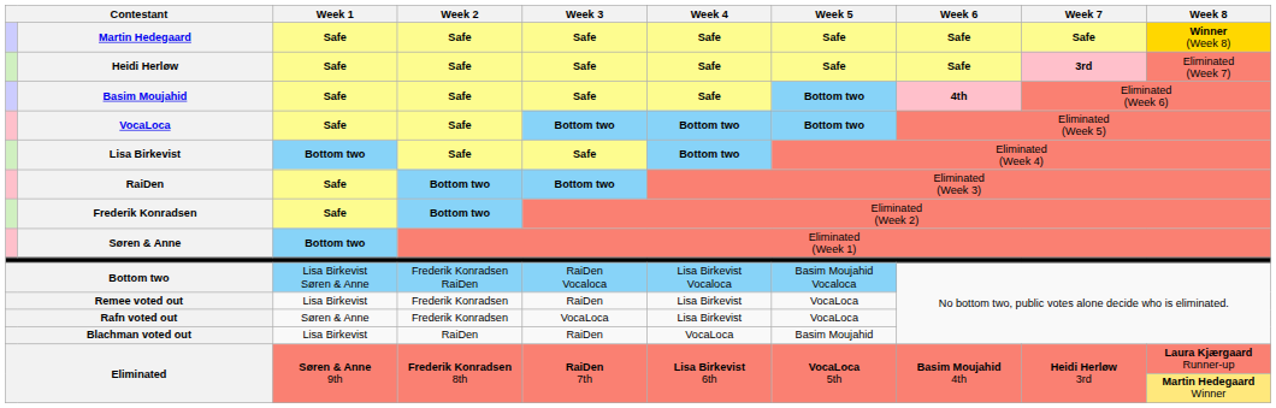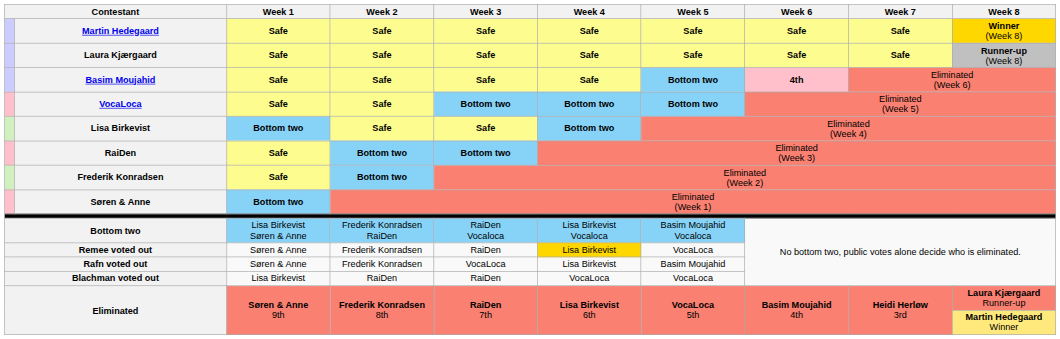+ row: Laura Kjærgaard | Safe | Safe | Safe | Safe | Safe | Safe | Safe | Runner-up (Week 8)
- row: Heidi Herløw | Safe | Safe | Safe | Safe | Safe | Safe | 3rd | Eliminated (Week 7)
Remee voted out | Week 1: Lisa Birkevist -> Søren & Anne
Remee voted out | Week 4: no background -> gold background
Rafn voted out | Week 5: VocaLoca -> Basim Moujahid
Blachman voted out | Week 5: Basim Moujahid -> VocaLoca
